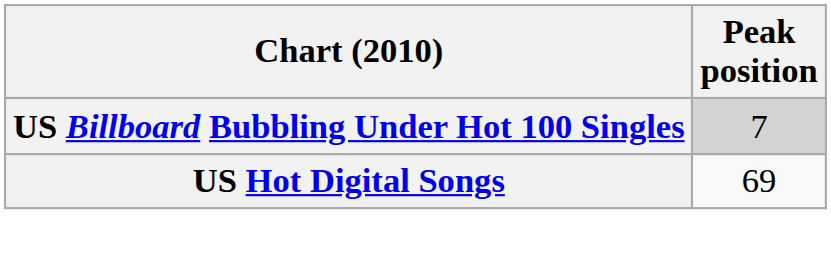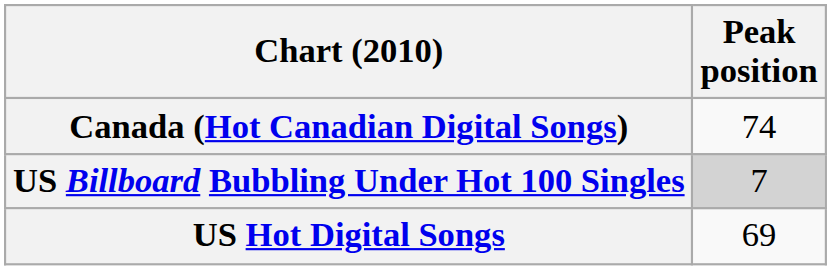+ row: Canada (Hot Canadian Digital Songs) | 74
